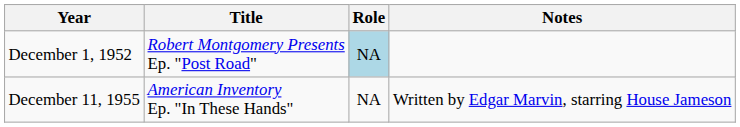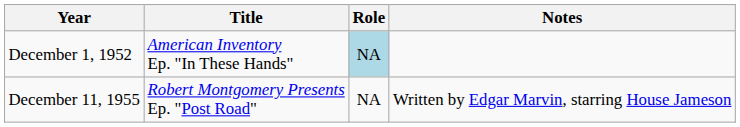December 1, 1952 | Title: Robert Montgomery Presents Ep. "Post Road" -> American Inventory Ep. "In These Hands"
December 11, 1955 | Title: American Inventory Ep. "In These Hands" -> Robert Montgomery Presents Ep. "Post Road"
